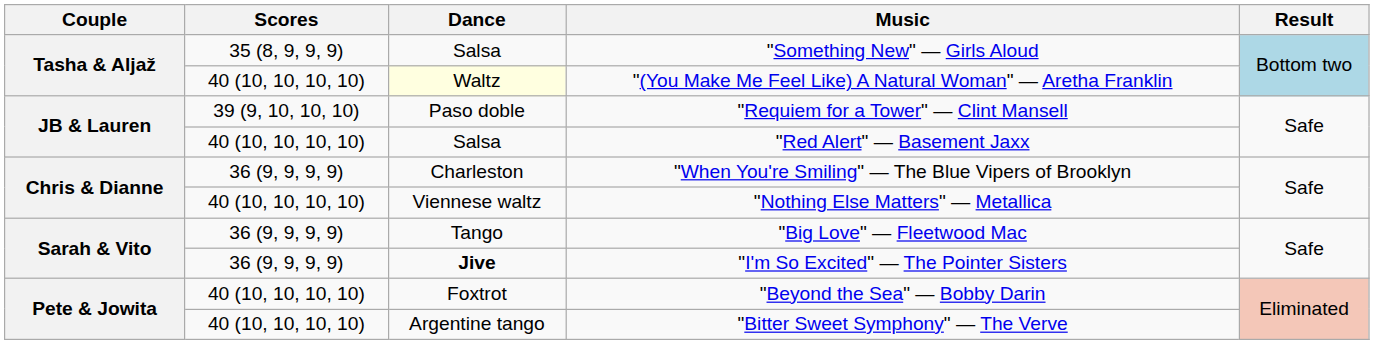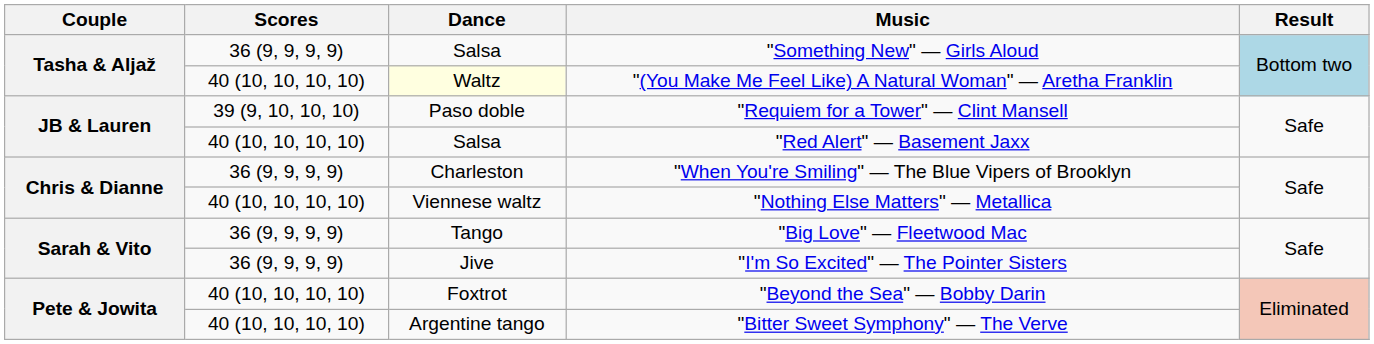"Something New" — Girls Aloud | Scores: 35 (8, 9, 9, 9) -> 36 (9, 9, 9, 9)
"I'm So Excited" — The Pointer Sisters | Dance: bold -> normal
